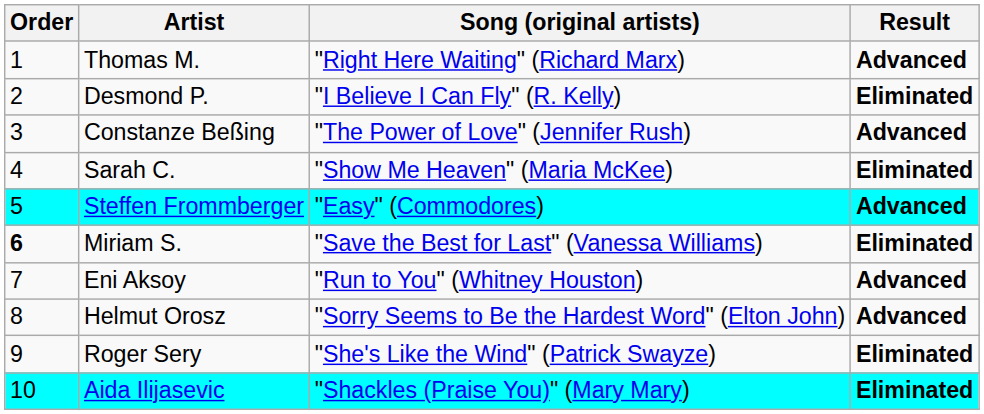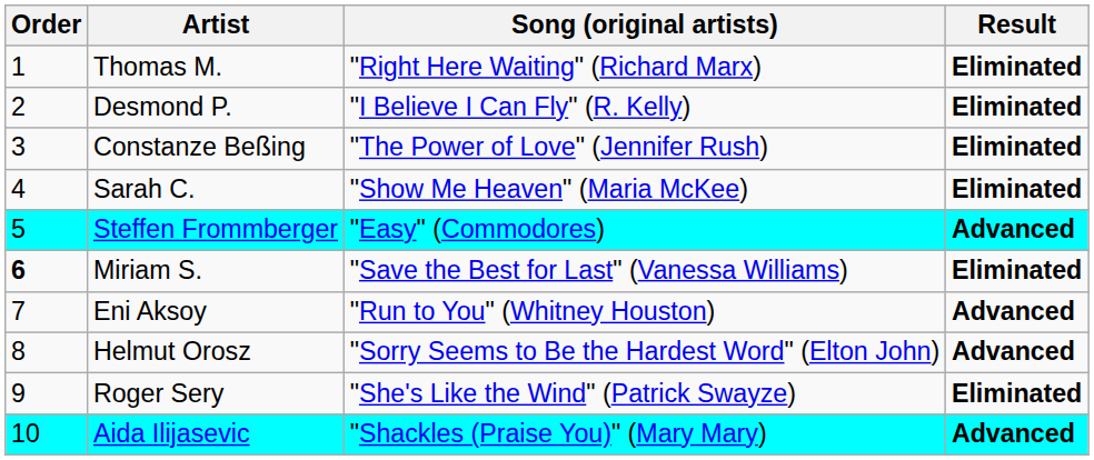Thomas M. | Result: Advanced -> Eliminated
Constanze Beßing | Result: Advanced -> Eliminated
Aida Ilijasevic | Result: Eliminated -> Advanced
